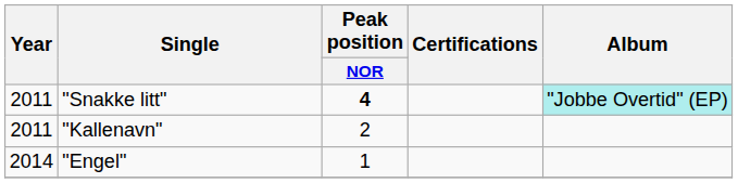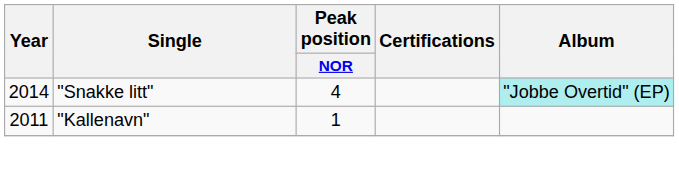"Snakke litt" | Year: 2011 -> 2014
"Snakke litt" | Peak position / NOR: bold -> normal
"Kallenavn" | Peak position / NOR: 2 -> 1
- row: 2014 | "Engel" | 1
